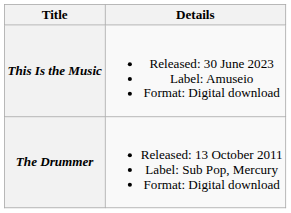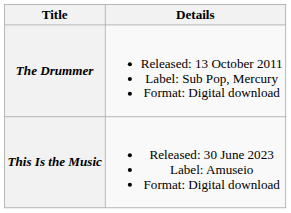rows swapped: The Drummer <-> This Is the Music
